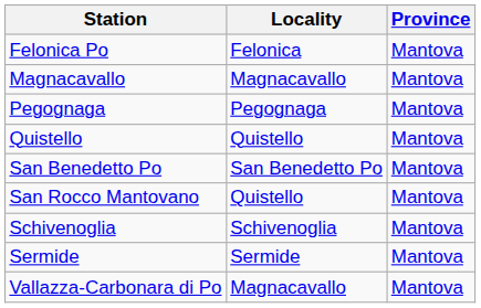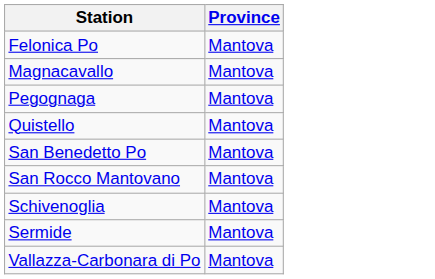- column: Locality | Felonica | Magnacavallo | Pegognaga | Quistello | San Benedetto Po | Quistello | Schivenoglia | Sermide | Magnacavallo
